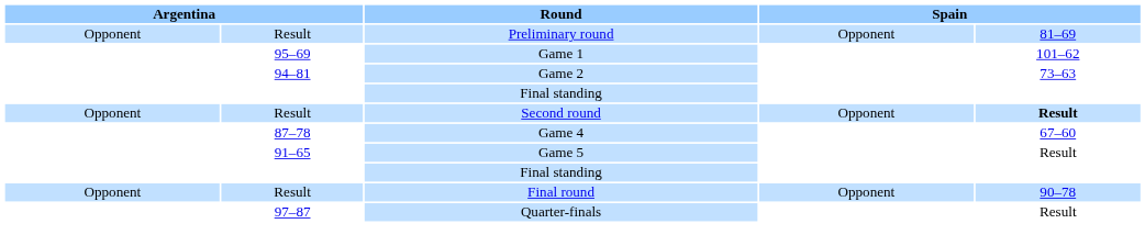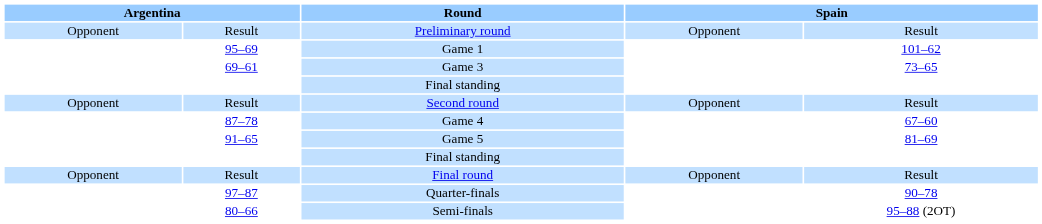Preliminary round | column 5: 81–69 -> Result
- row: 94–81 | Game 2 | 73–63
+ row: 69–61 | Game 3 | 73–65
Second round | column 5: bold -> normal
Game 5 | column 5: Result -> 81–69
Final round | column 5: 90–78 -> Result
Quarter-finals | column 5: Result -> 90–78
+ row: 80–66 | Semi-finals | 95–88 (2OT)
